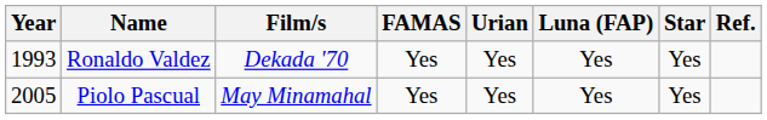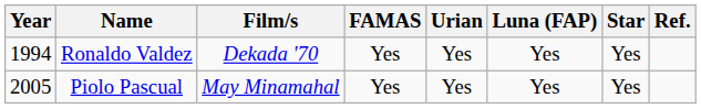Ronaldo Valdez | Year: 1993 -> 1994
